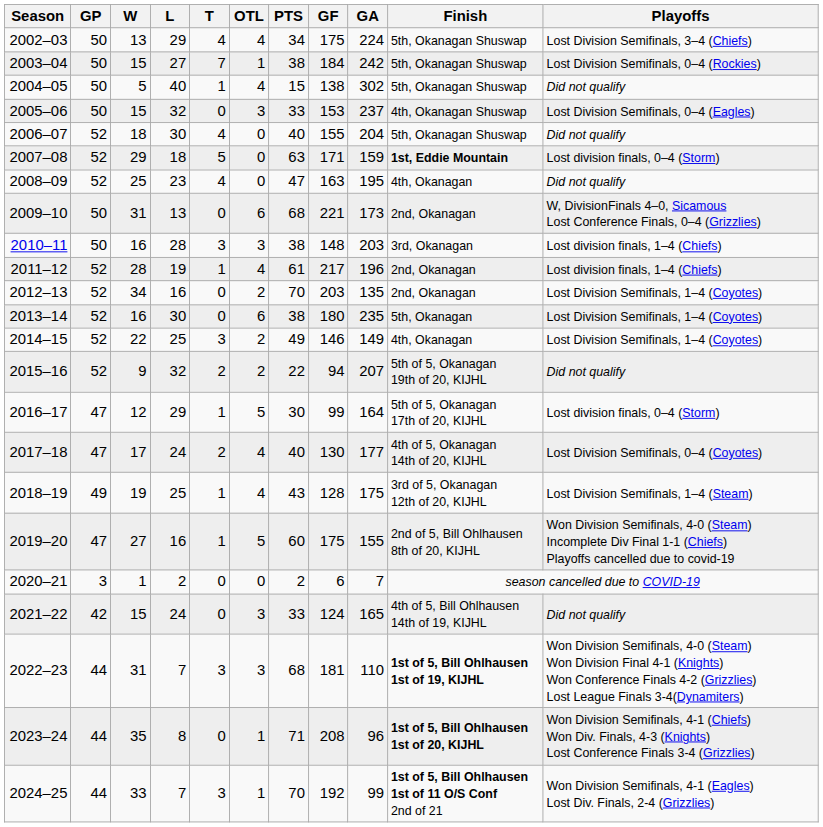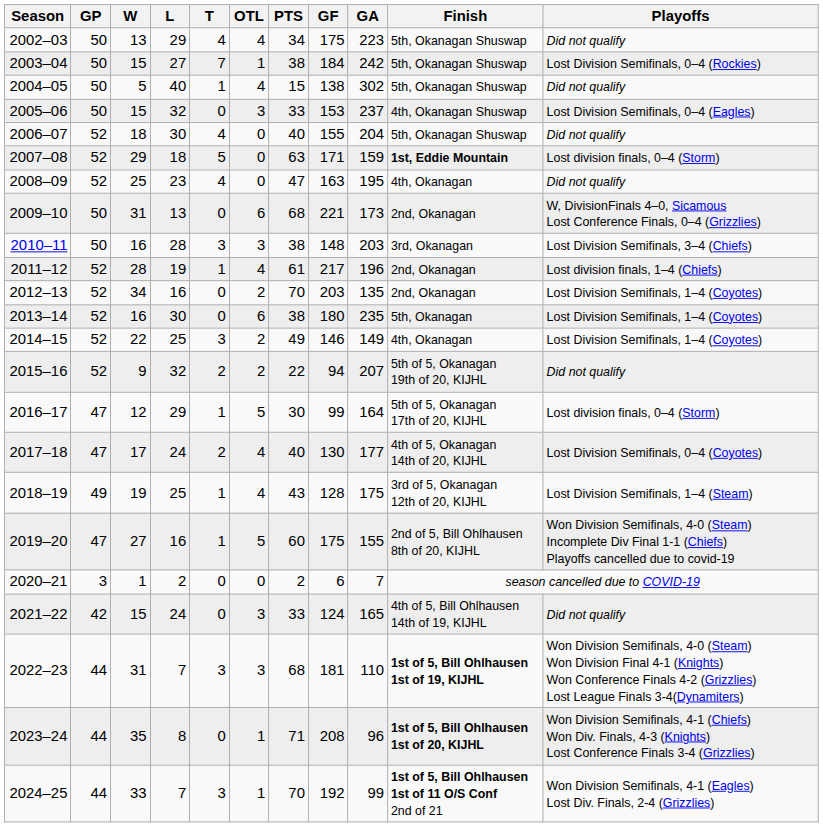2002–03 | GA: 224 -> 223
2002–03 | Playoffs: Lost Division Semifinals, 3–4 (Chiefs) -> Did not qualify
2010–11 | Playoffs: Lost division finals, 1–4 (Chiefs) -> Lost Division Semifinals, 3–4 (Chiefs)
